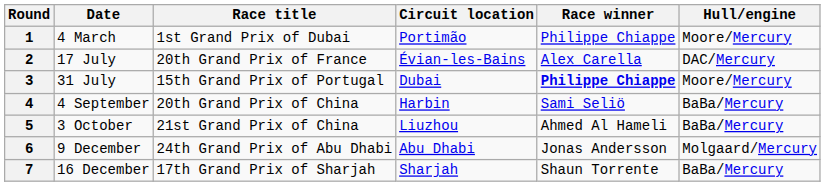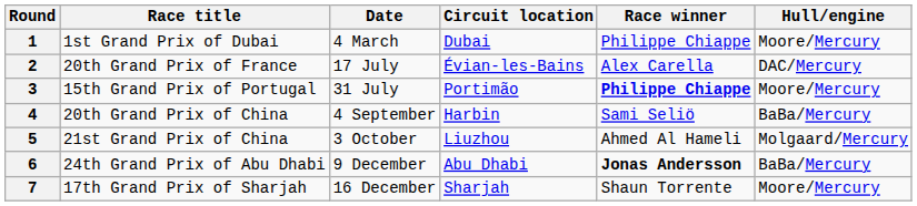columns swapped: Race title <-> Date
1 | Circuit location: Portimão -> Dubai
3 | Circuit location: Dubai -> Portimão
5 | Hull/engine: BaBa/Mercury -> Molgaard/Mercury
6 | Race winner: normal -> bold
6 | Hull/engine: Molgaard/Mercury -> BaBa/Mercury
7 | Hull/engine: BaBa/Mercury -> Moore/Mercury
